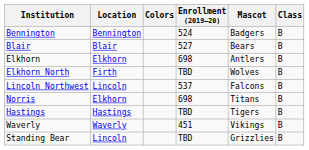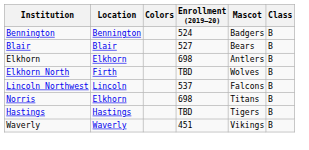- row: Standing Bear | Lincoln | TBD | Grizzlies | B
